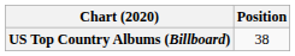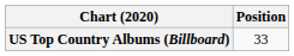US Top Country Albums (Billboard) | Position: 38 -> 33
